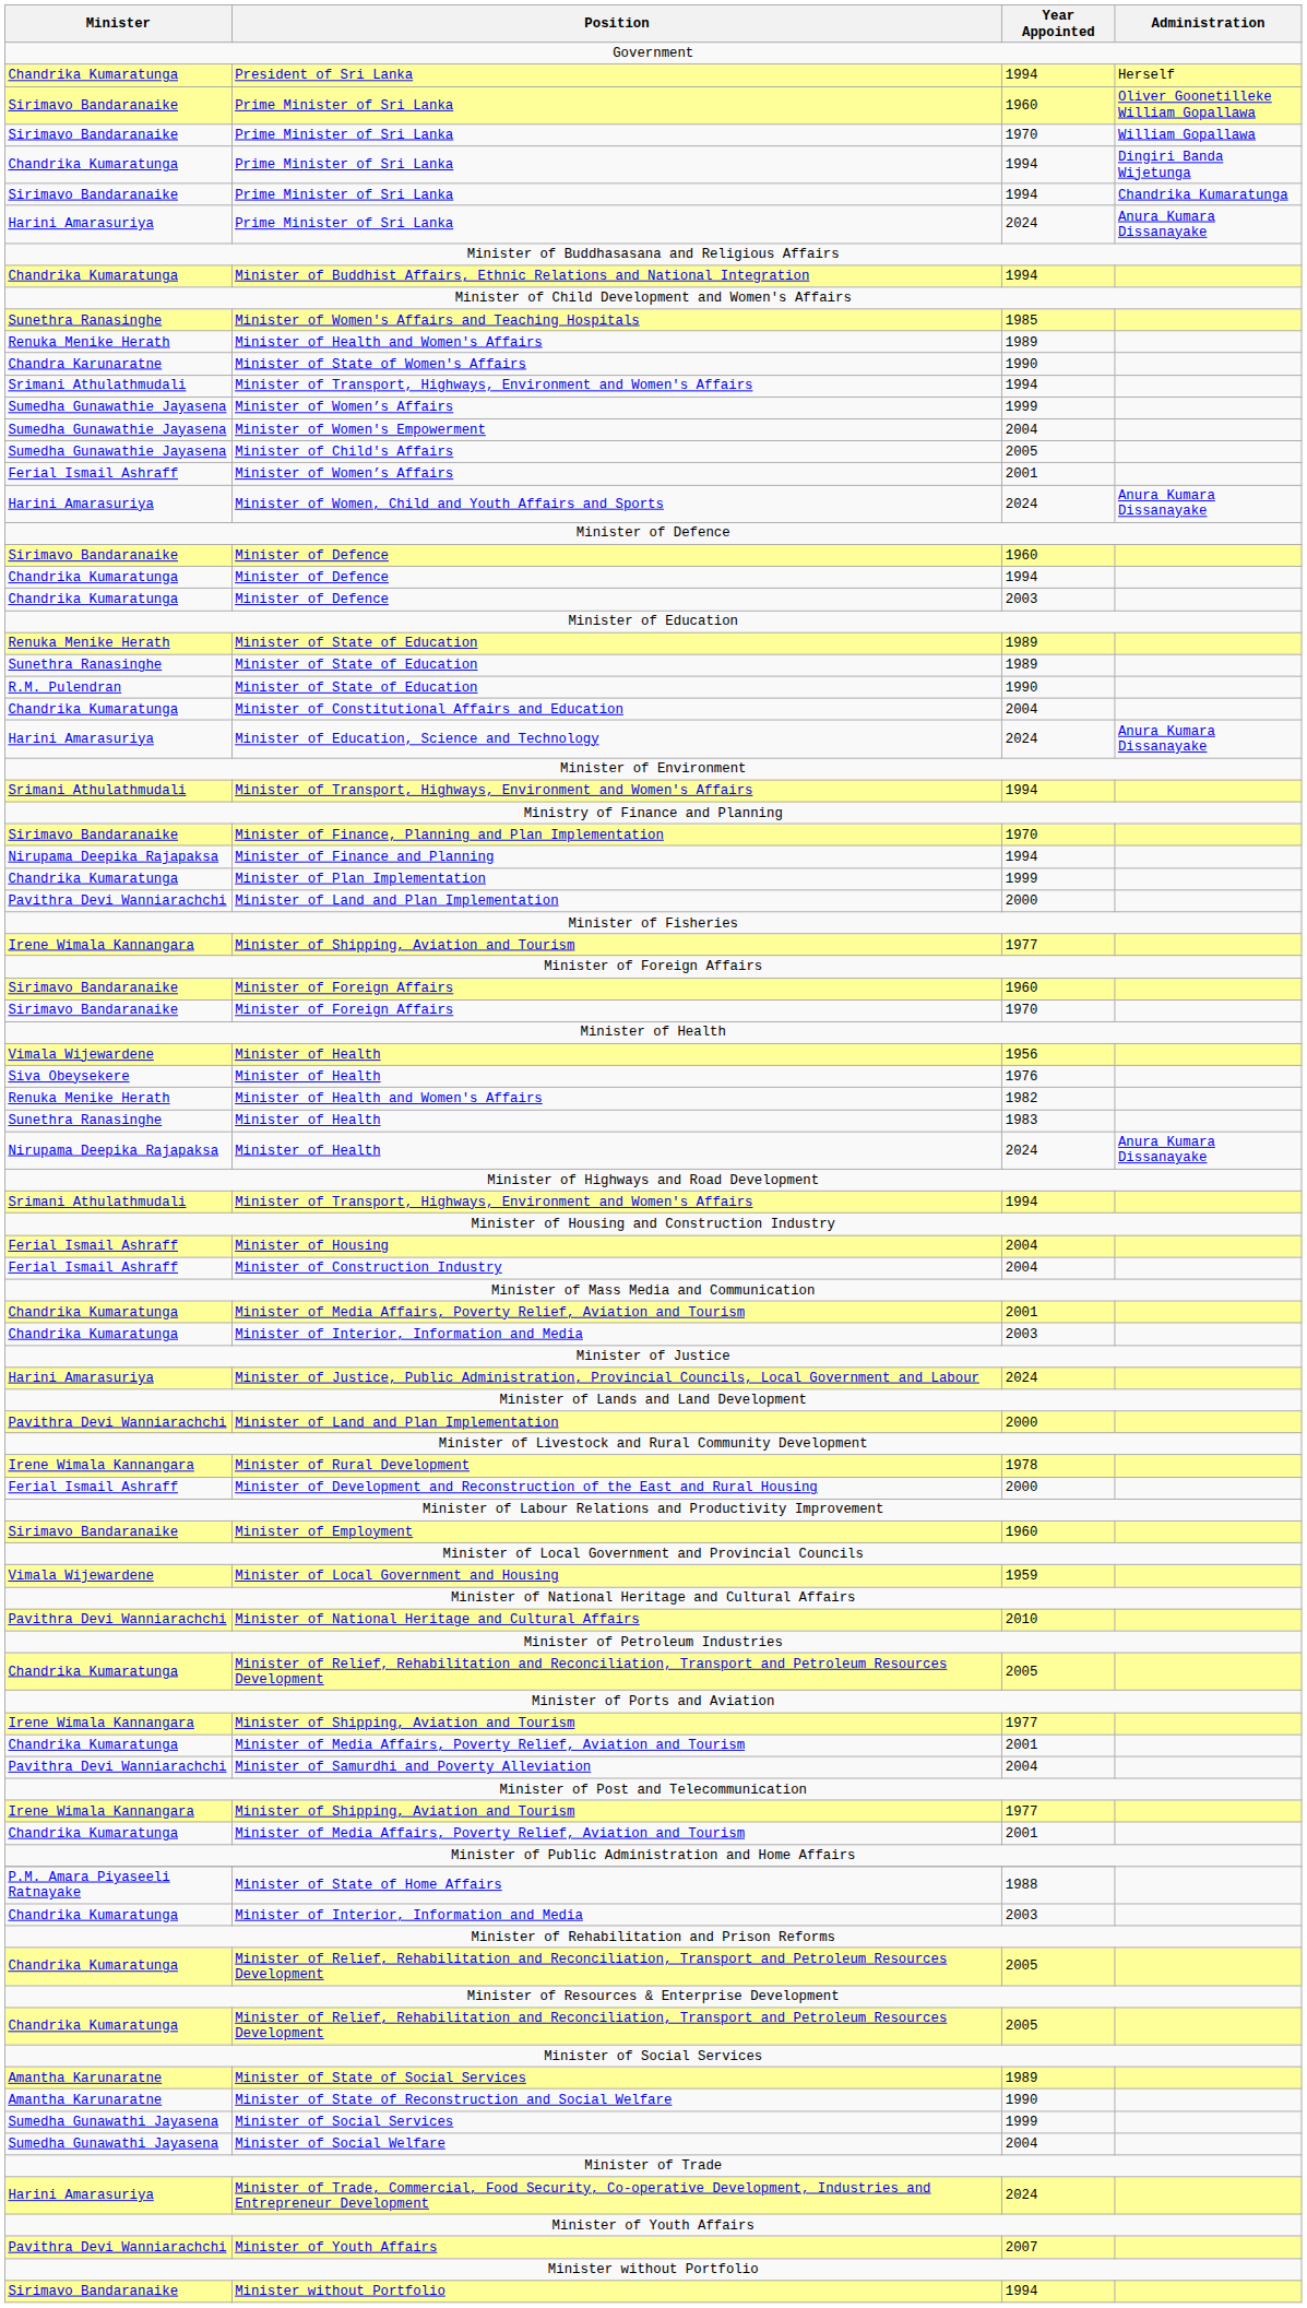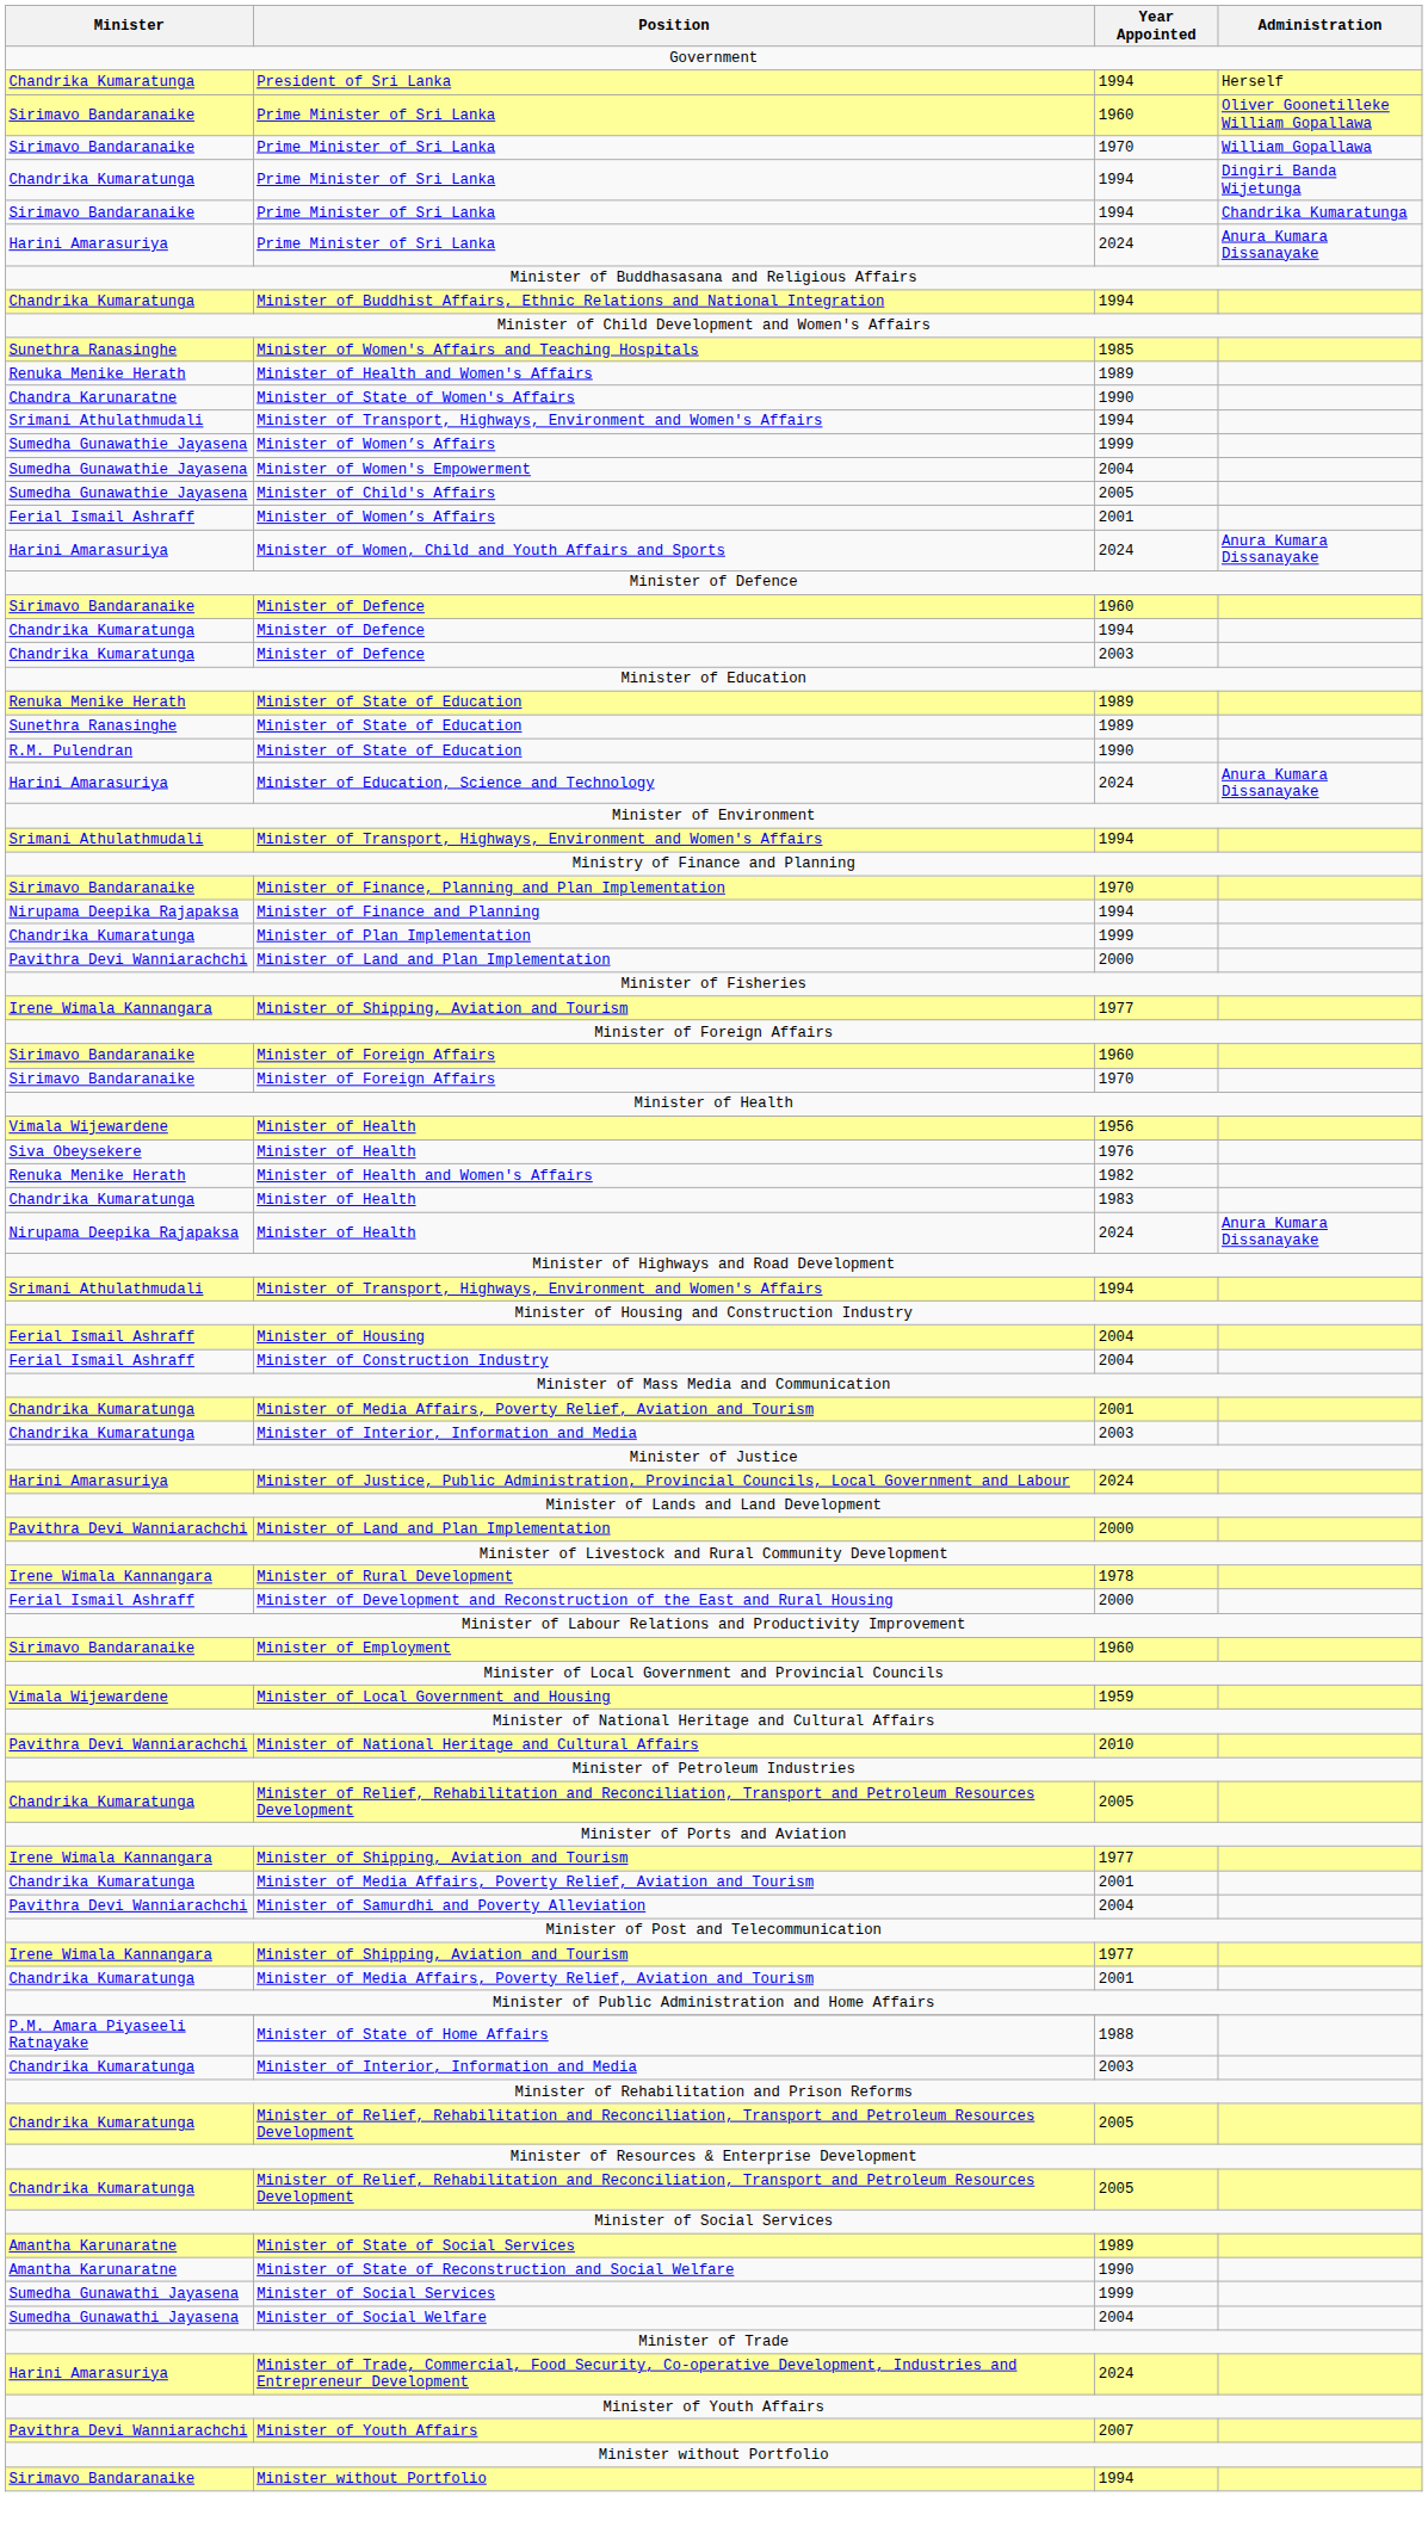- row: Chandrika Kumaratunga | Minister of Constitutional Affairs and Education | 2004
Minister of Health / 1983 | Minister: Sunethra Ranasinghe -> Chandrika Kumaratunga
